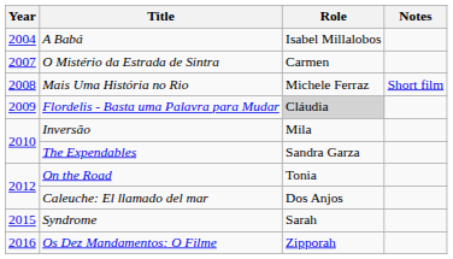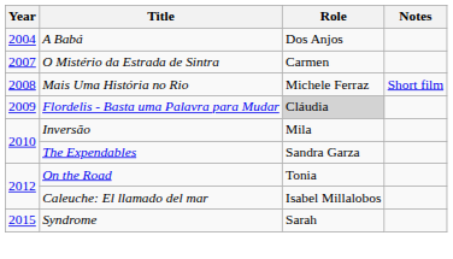A Babá | Role: Isabel Millalobos -> Dos Anjos
Caleuche: El llamado del mar | Role: Dos Anjos -> Isabel Millalobos
- row: 2016 | Os Dez Mandamentos: O Filme | Zipporah
